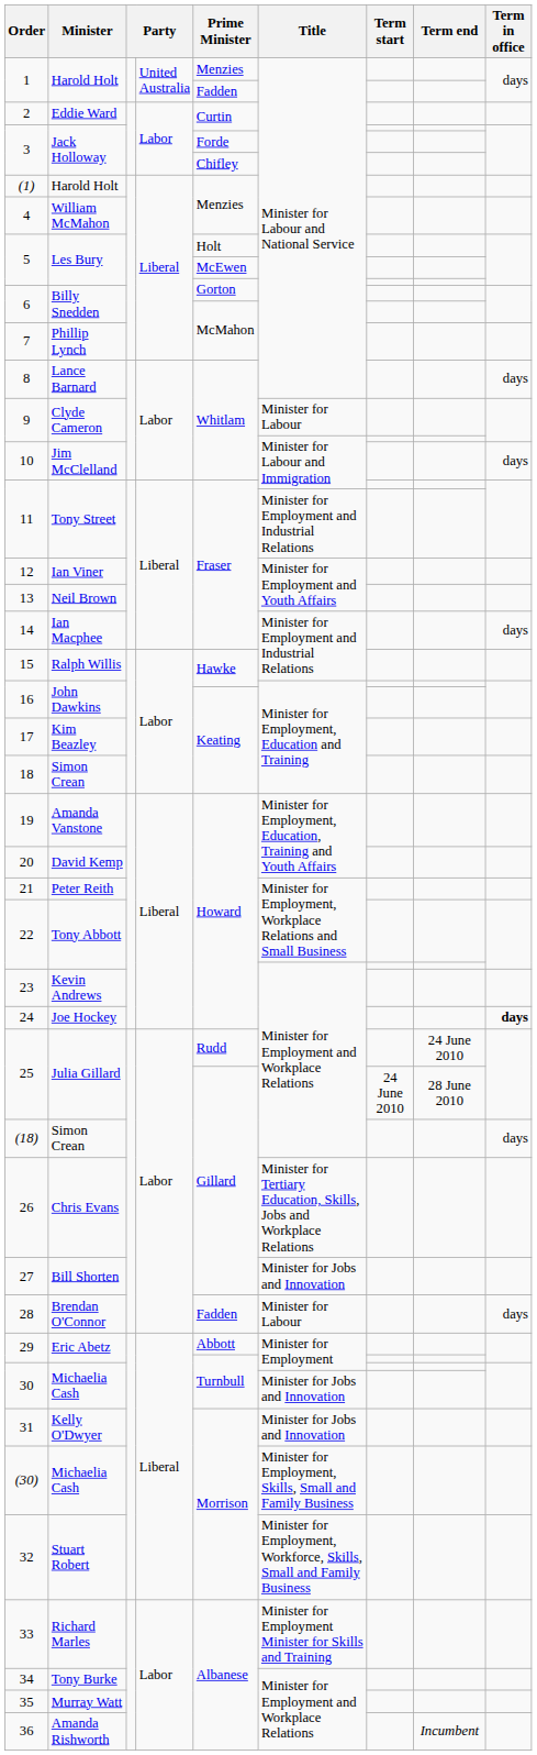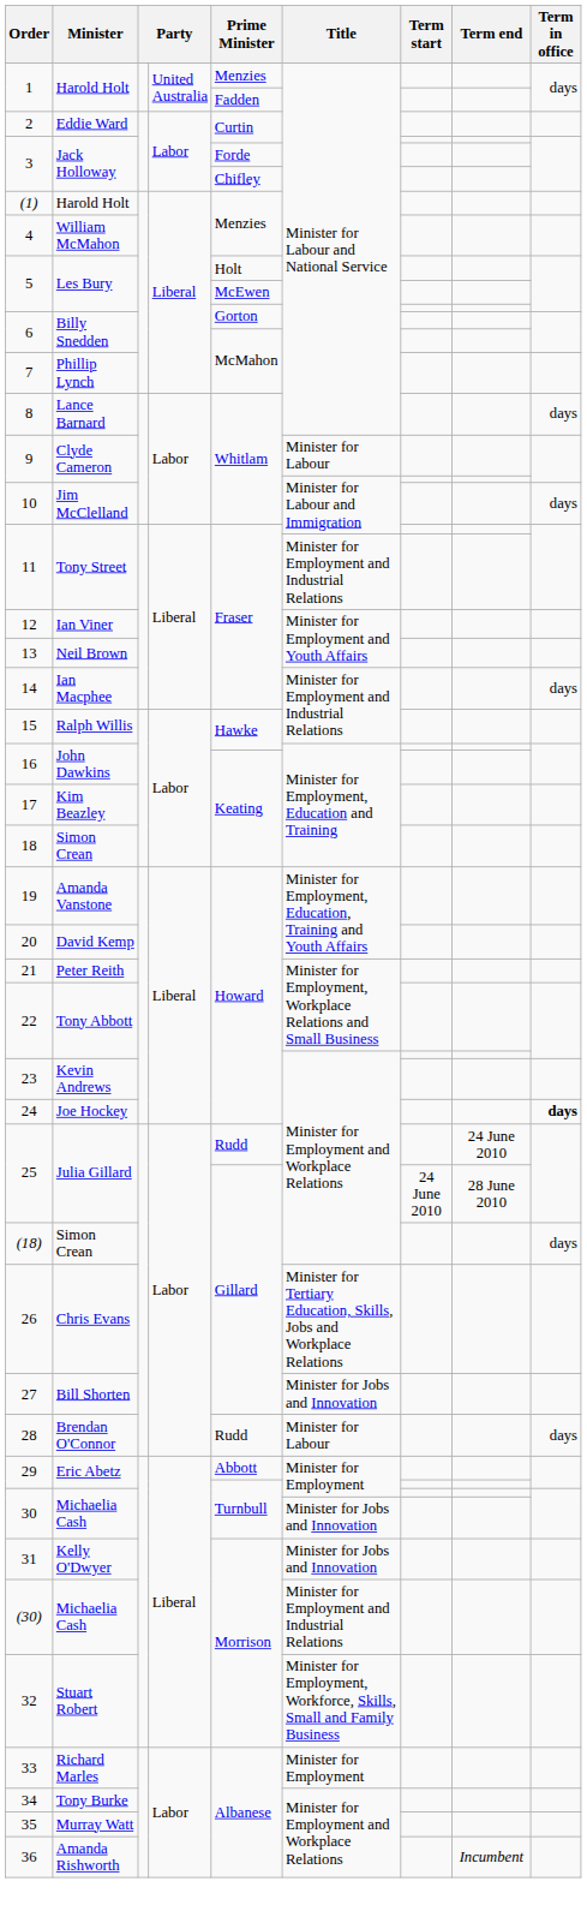28 | Prime Minister: Fadden -> Rudd
(30) | Title: Minister for Employment, Skills, Small and Family Business -> Minister for Employment and Industrial Relations
33 | Title: Minister for Employment Minister for Skills and Training -> Minister for Employment
